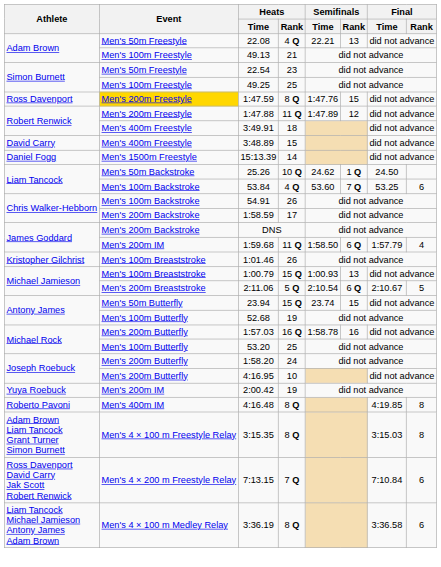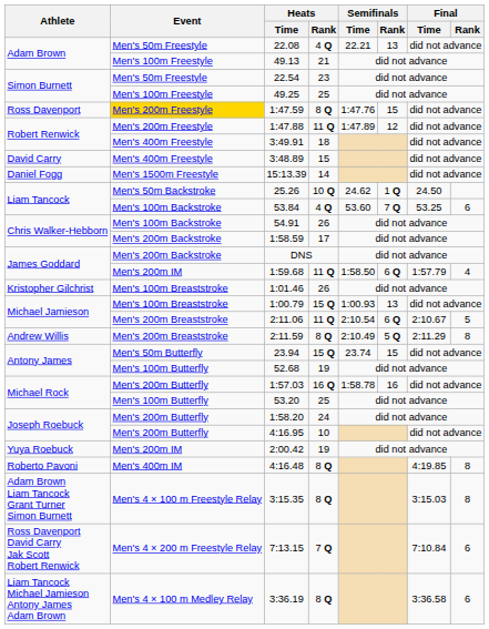2:11.06 | Heats / Rank: 5 Q -> 11 Q
+ row: Andrew Willis | Men's 200m Breaststroke | 2:11.59 | 8 Q | 2:10.49 | 5 Q | 2:11.29 | 8
